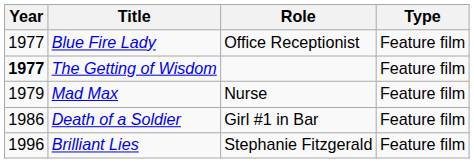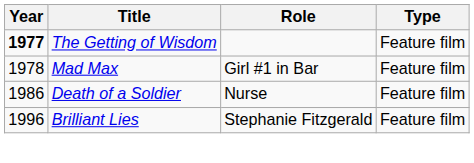- row: 1977 | Blue Fire Lady | Office Receptionist | Feature film
Mad Max | Year: 1979 -> 1978
Mad Max | Role: Nurse -> Girl #1 in Bar
Death of a Soldier | Role: Girl #1 in Bar -> Nurse
